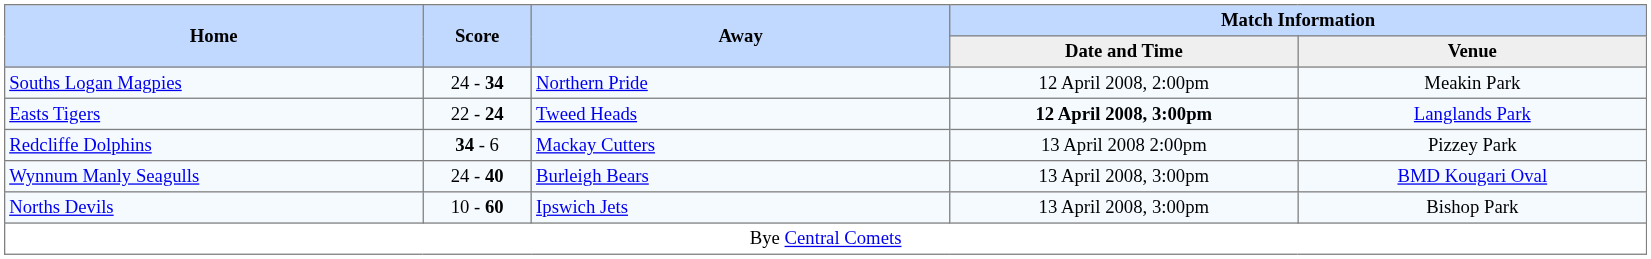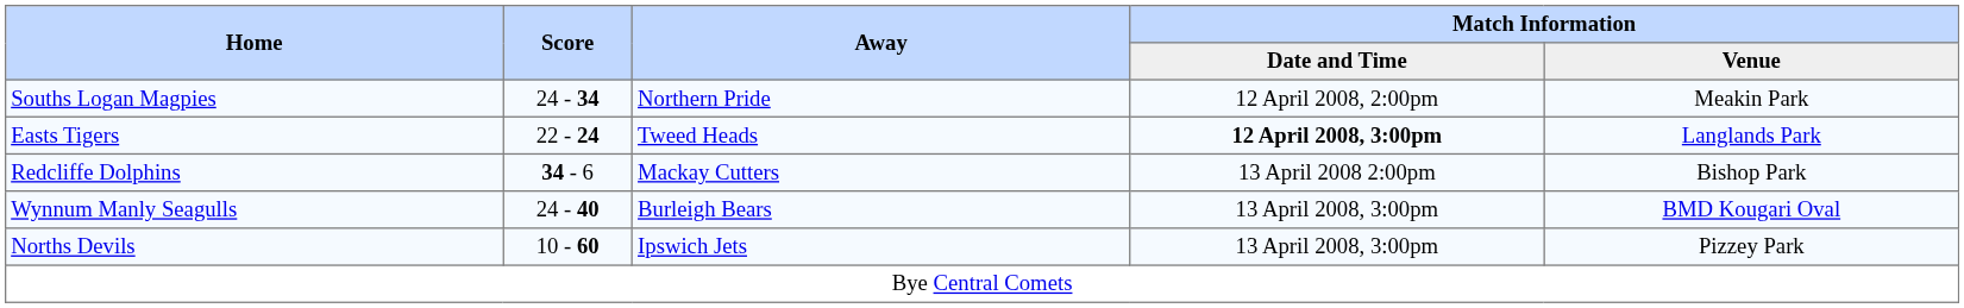Redcliffe Dolphins | Match Information / Venue: Pizzey Park -> Bishop Park
Norths Devils | Match Information / Venue: Bishop Park -> Pizzey Park
